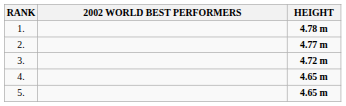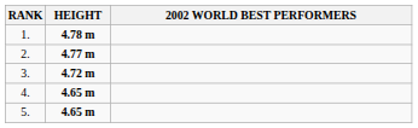columns swapped: 2002 WORLD BEST PERFORMERS <-> HEIGHT
